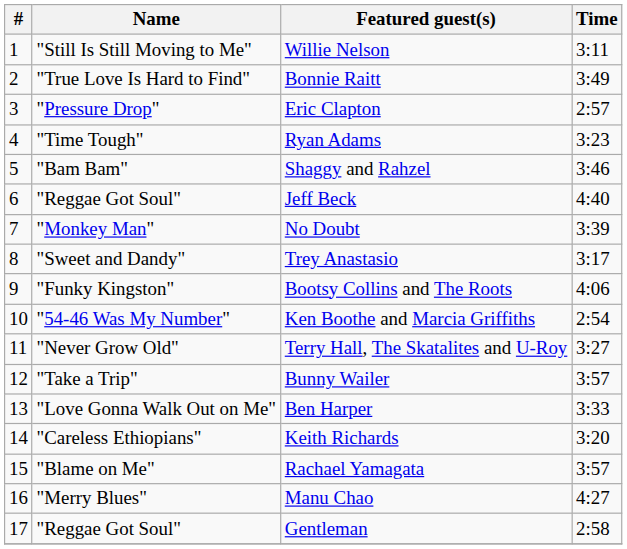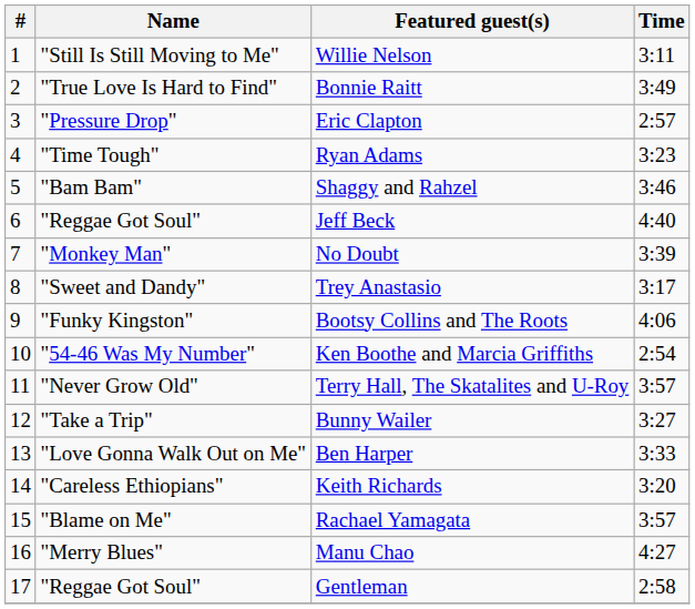Terry Hall, The Skatalites and U-Roy | Time: 3:27 -> 3:57
Bunny Wailer | Time: 3:57 -> 3:27
